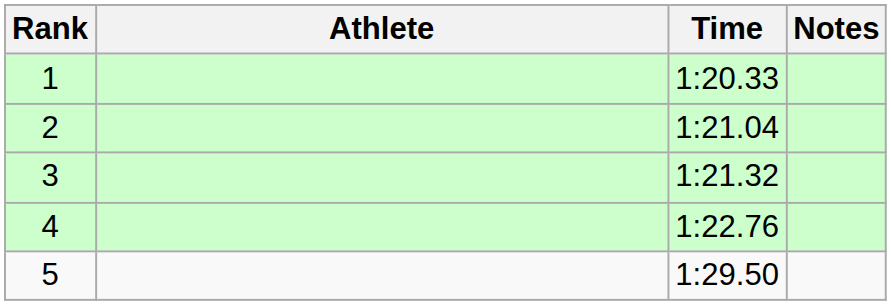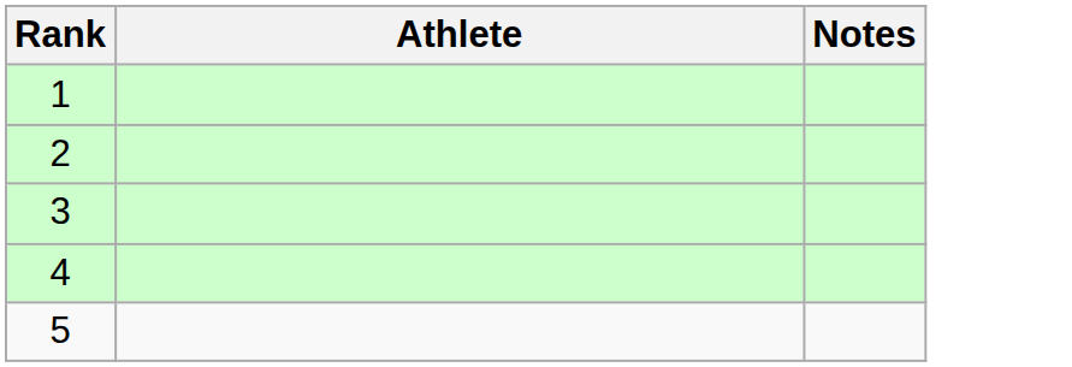- column: Time | 1:20.33 | 1:21.04 | 1:21.32 | 1:22.76 | 1:29.50
